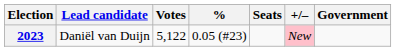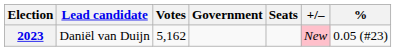columns swapped: % <-> Government
2023 | Votes: 5,122 -> 5,162
